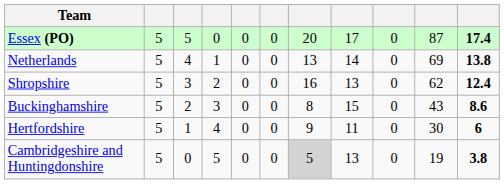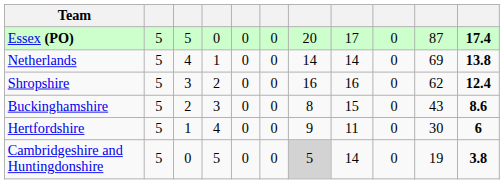Netherlands | column 7: 13 -> 14
Shropshire | column 8: 13 -> 16
Cambridgeshire and Huntingdonshire | column 8: 13 -> 14
